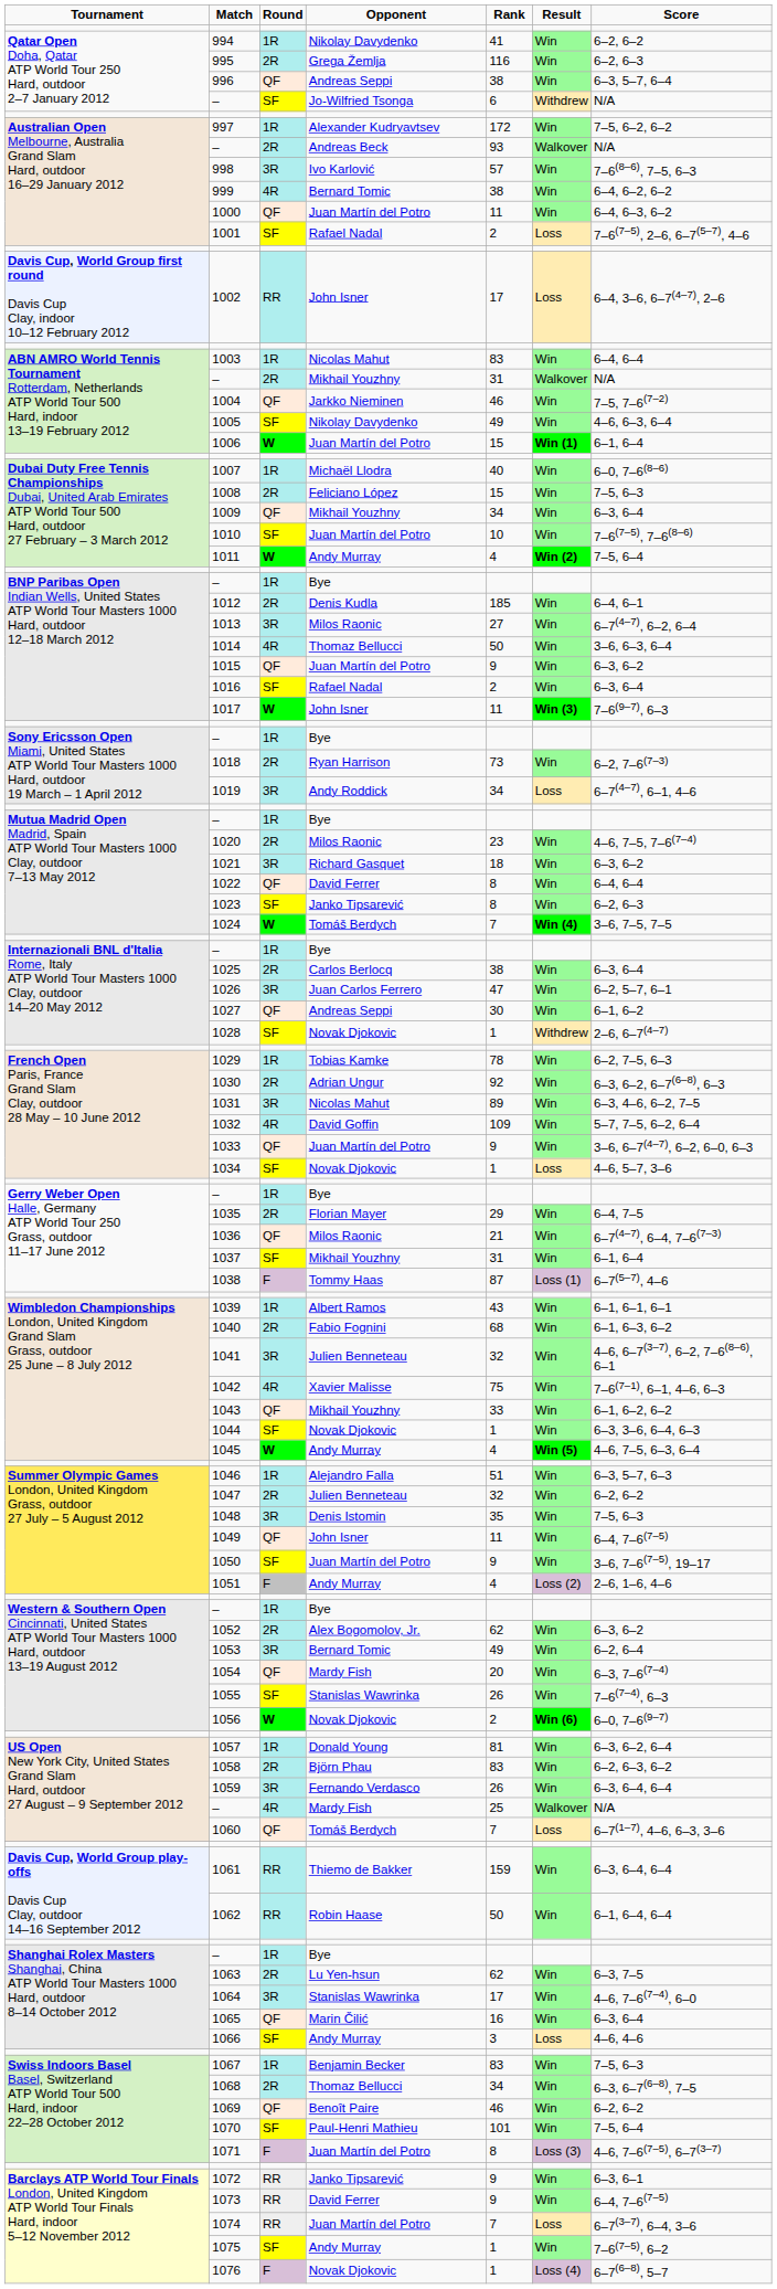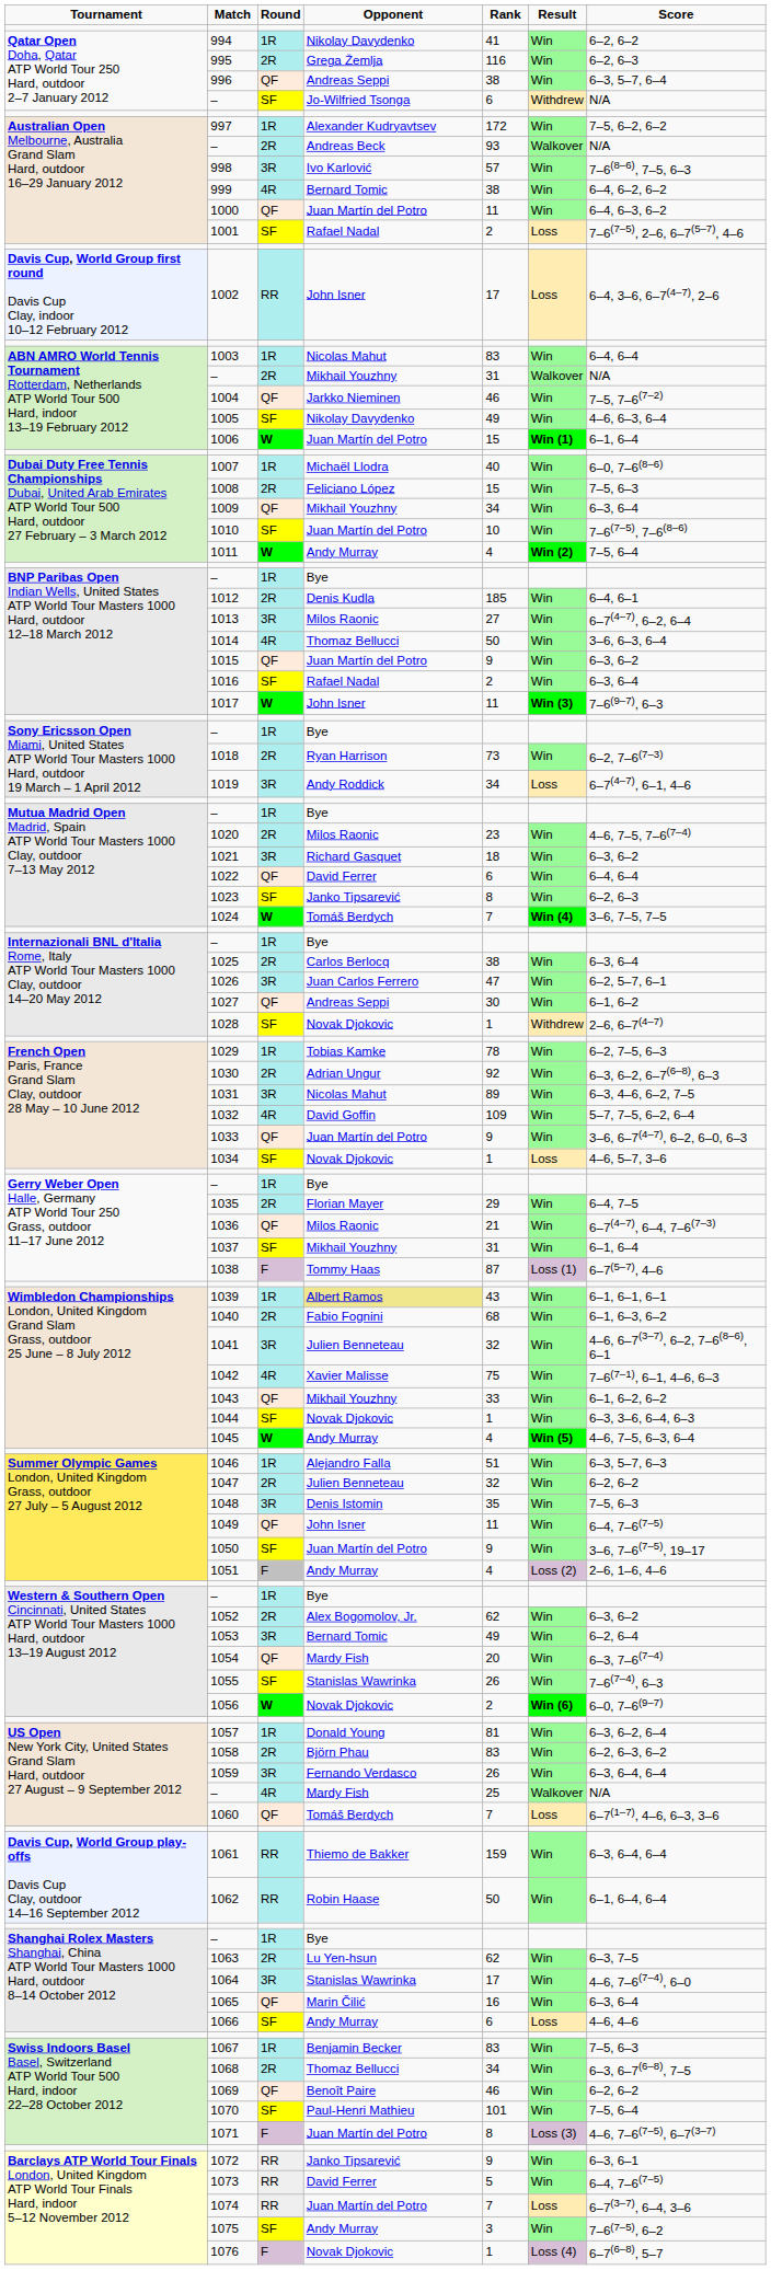1022 | column 5: 8 -> 6
1039 | column 4: no background -> khaki background
1066 | column 5: 3 -> 6
1073 | column 5: 9 -> 5
1075 | column 5: 1 -> 3
